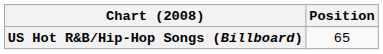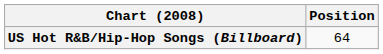US Hot R&B/Hip-Hop Songs (Billboard) | Position: 65 -> 64
